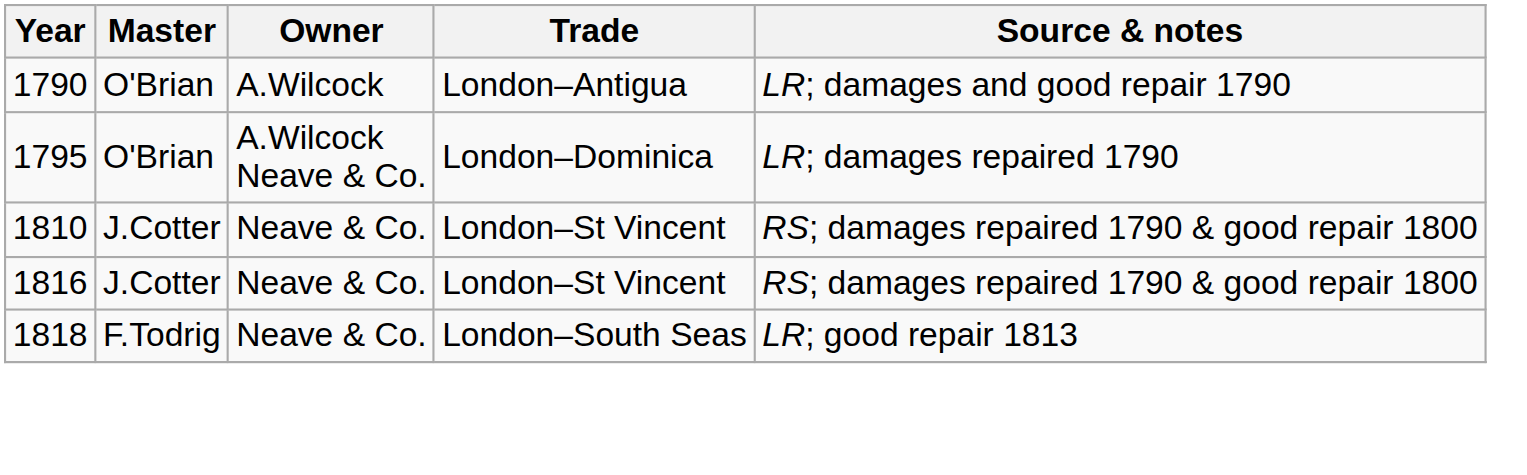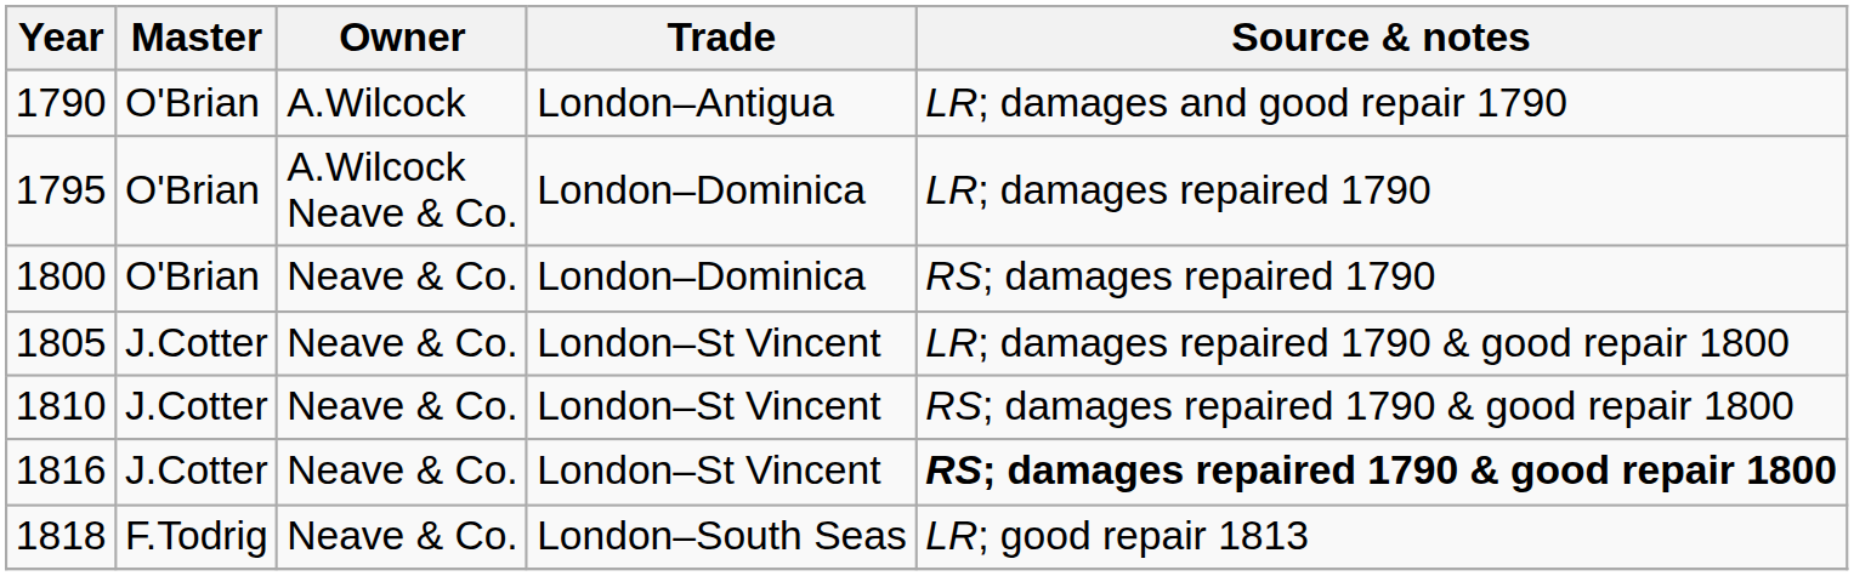+ row: 1800 | O'Brian | Neave & Co. | London–Dominica | RS; damages repaired 1790
+ row: 1805 | J.Cotter | Neave & Co. | London–St Vincent | LR; damages repaired 1790 & good repair 1800
1816 | Source & notes: normal -> bold
